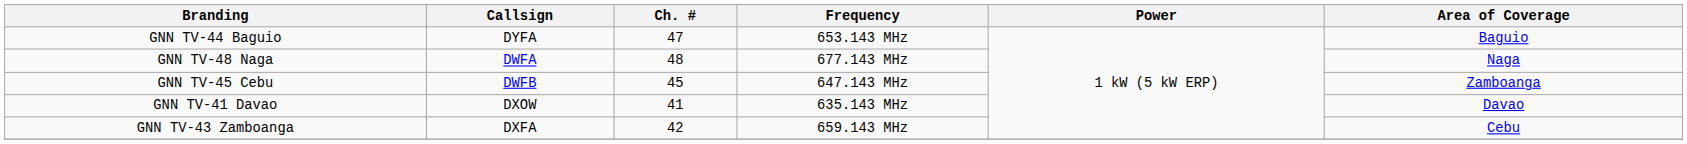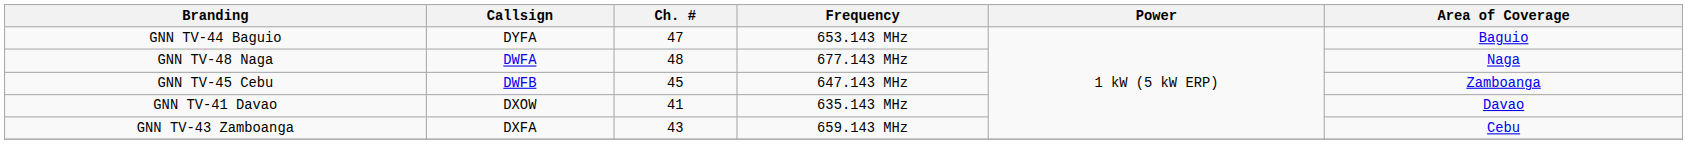GNN TV-43 Zamboanga | Ch. #: 42 -> 43
